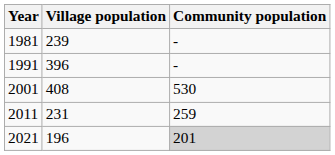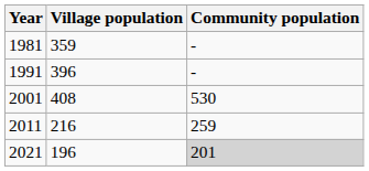1981 | Village population: 239 -> 359
2011 | Village population: 231 -> 216
